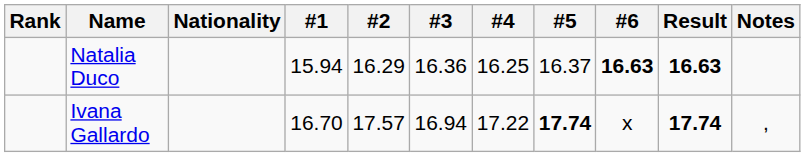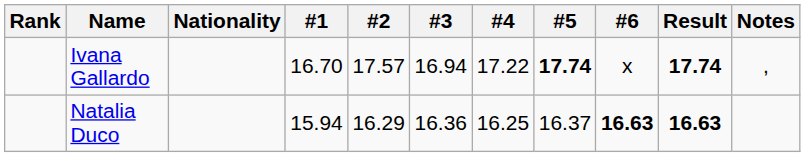rows swapped: Ivana Gallardo <-> Natalia Duco
